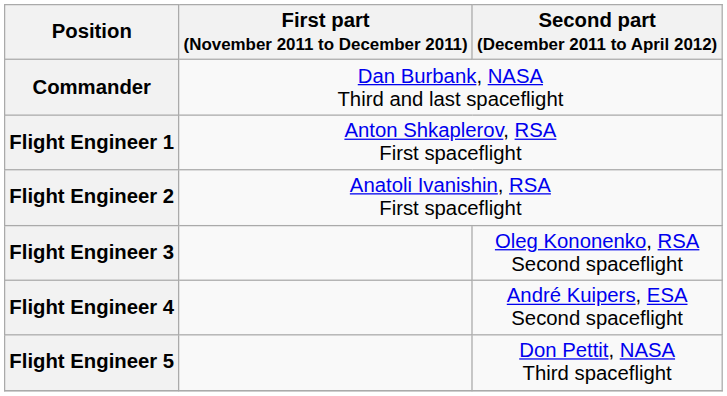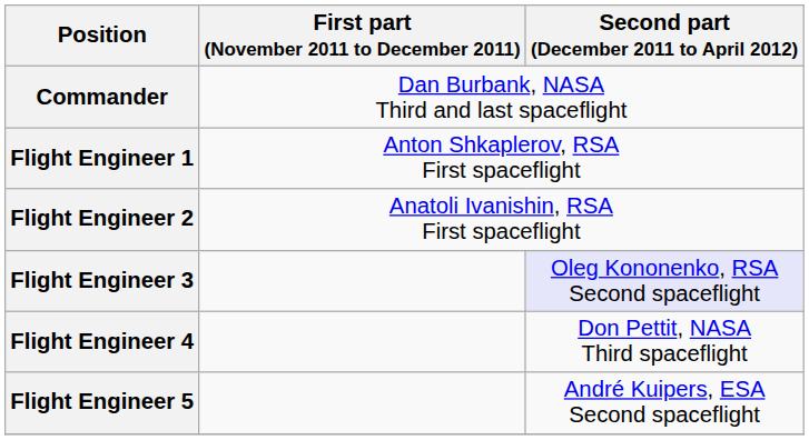Flight Engineer 3 | Second part (December 2011 to April 2012): no background -> lavender background
Flight Engineer 4 | Second part (December 2011 to April 2012): André Kuipers, ESA Second spaceflight -> Don Pettit, NASA Third spaceflight
Flight Engineer 5 | Second part (December 2011 to April 2012): Don Pettit, NASA Third spaceflight -> André Kuipers, ESA Second spaceflight
